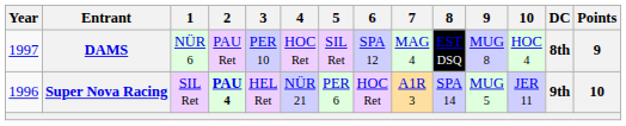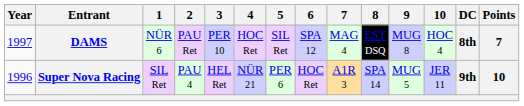DAMS | Points: 9 -> 7
Super Nova Racing | 2: bold -> normal
